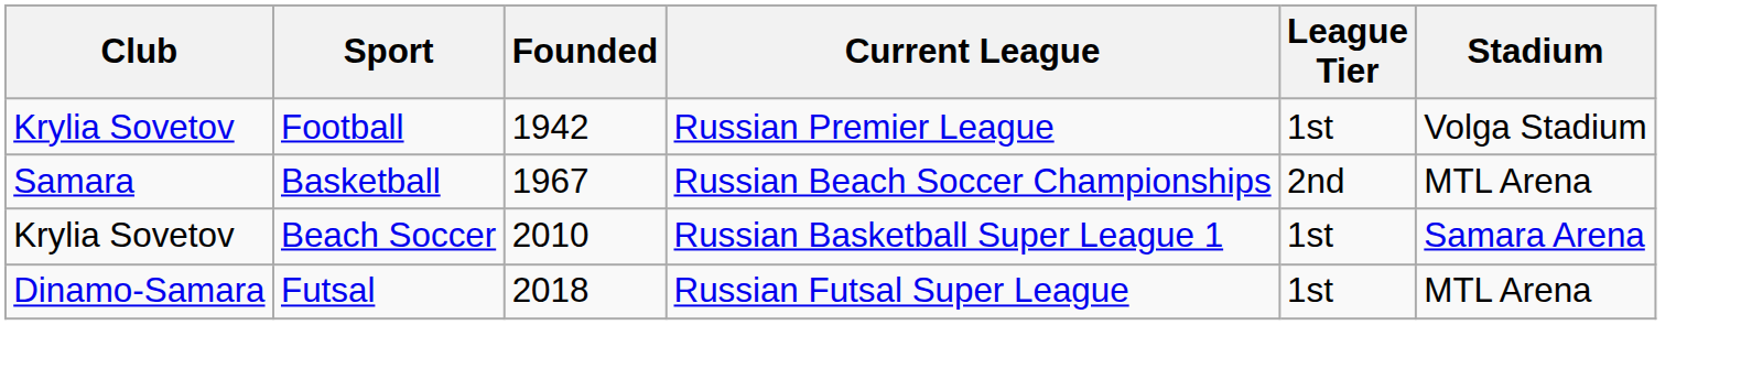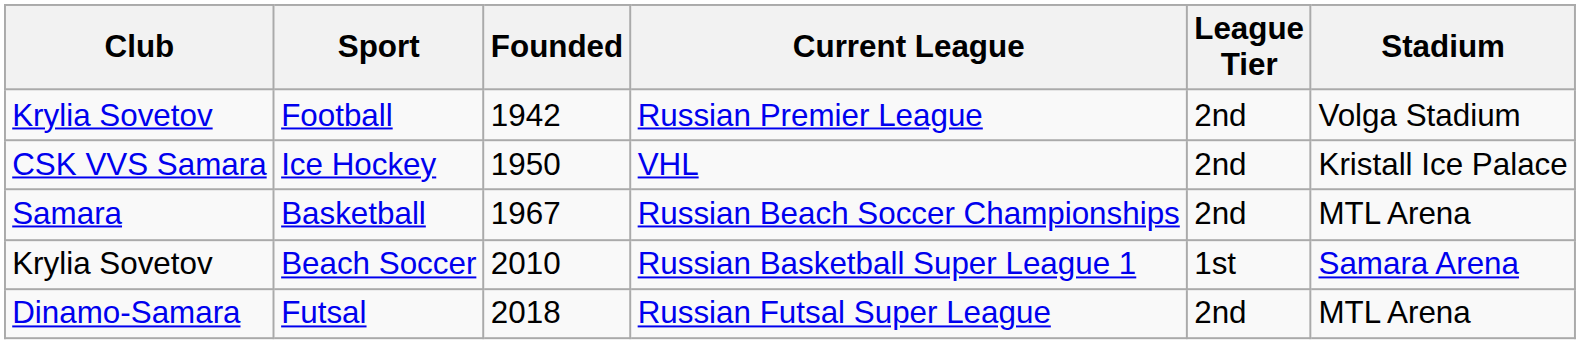Football | League Tier: 1st -> 2nd
+ row: CSK VVS Samara | Ice Hockey | 1950 | VHL | 2nd | Kristall Ice Palace
Futsal | League Tier: 1st -> 2nd
